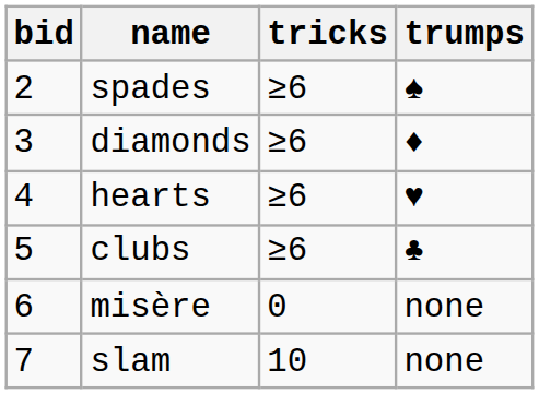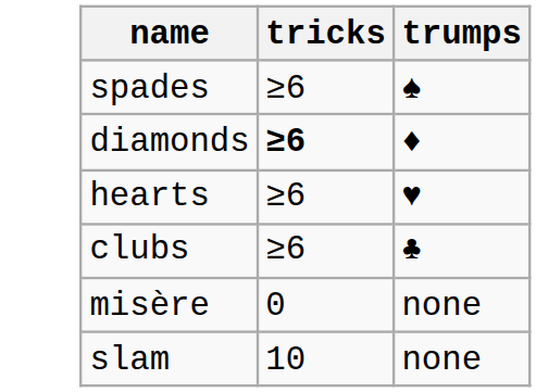- column: bid | 2 | 3 | 4 | 5 | 6 | 7
diamonds | tricks: normal -> bold
